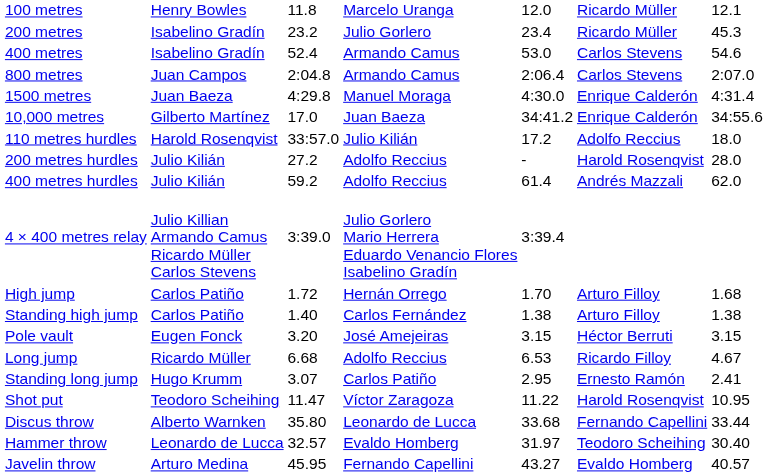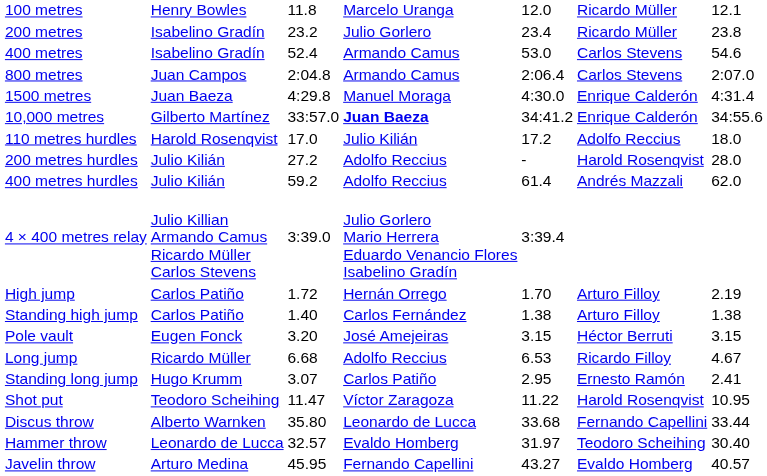200 metres | column 7: 45.3 -> 23.8
10,000 metres | column 3: 17.0 -> 33:57.0
10,000 metres | column 4: normal -> bold
110 metres hurdles | column 3: 33:57.0 -> 17.0
High jump | column 7: 1.68 -> 2.19
